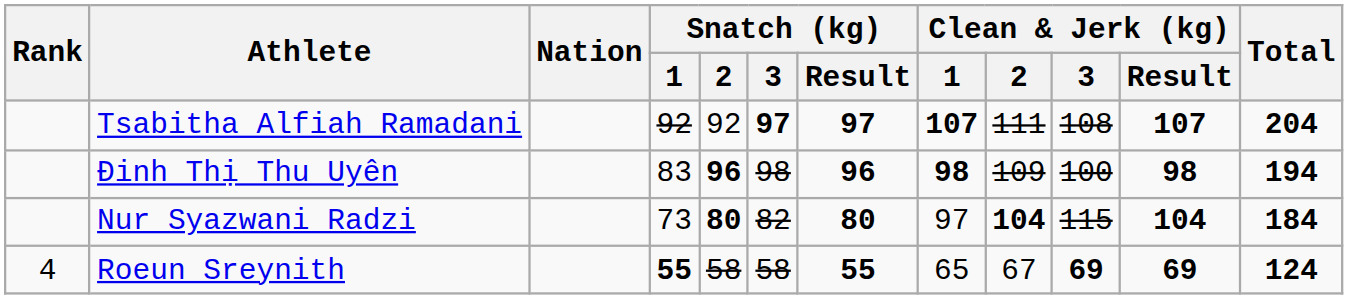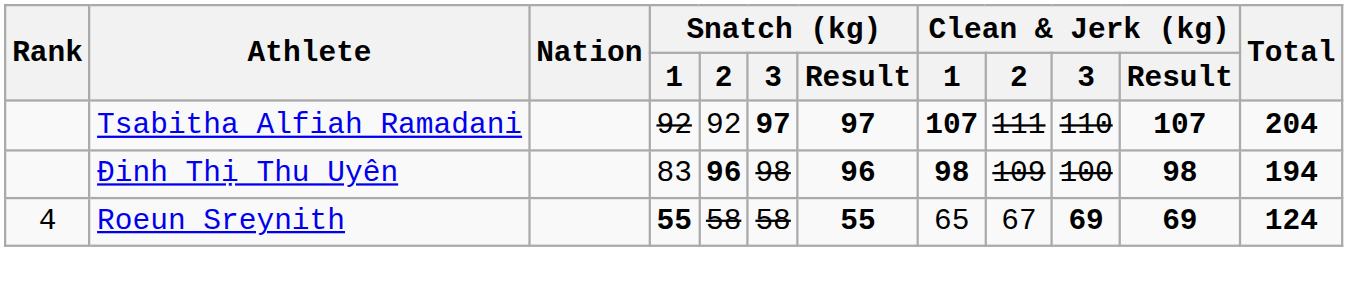Tsabitha Alfiah Ramadani | Clean & Jerk (kg) / 3: 108 -> 110
- row: Nur Syazwani Radzi | 73 | 80 | 82 | 80 | 97 | 104 | 115 | 104 | 184
